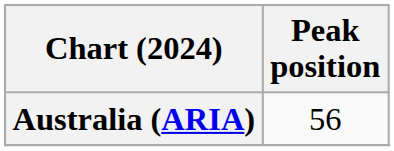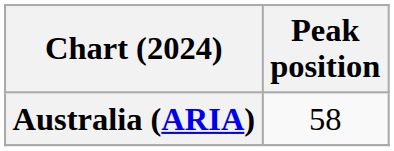Australia (ARIA) | Peak position: 56 -> 58
